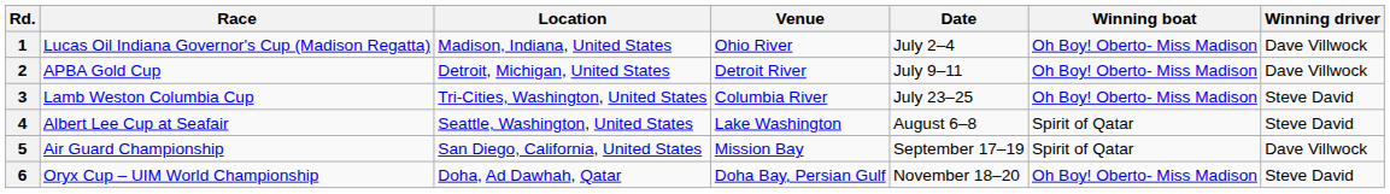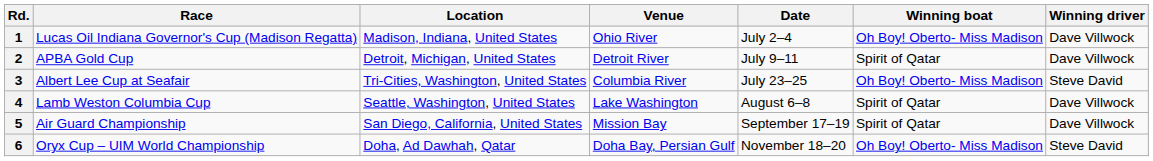2 | Winning boat: Oh Boy! Oberto- Miss Madison -> Spirit of Qatar
3 | Race: Lamb Weston Columbia Cup -> Albert Lee Cup at Seafair
4 | Race: Albert Lee Cup at Seafair -> Lamb Weston Columbia Cup
4 | Winning driver: Steve David -> Dave Villwock
